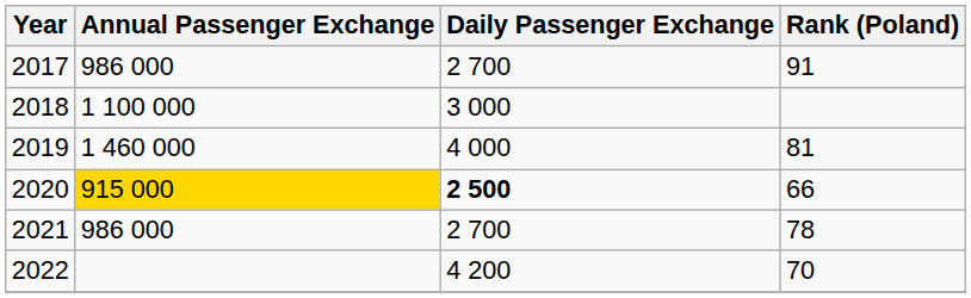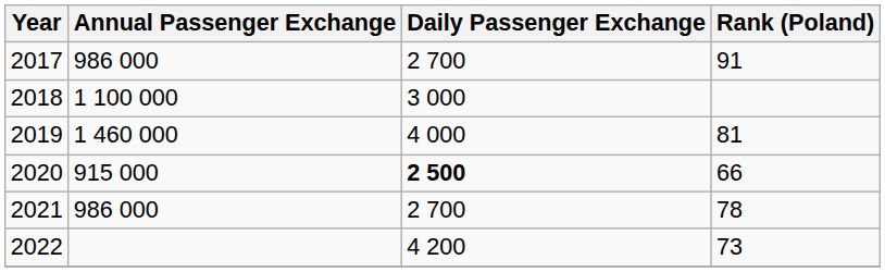2020 | Annual Passenger Exchange: gold background -> no background
2022 | Rank (Poland): 70 -> 73
